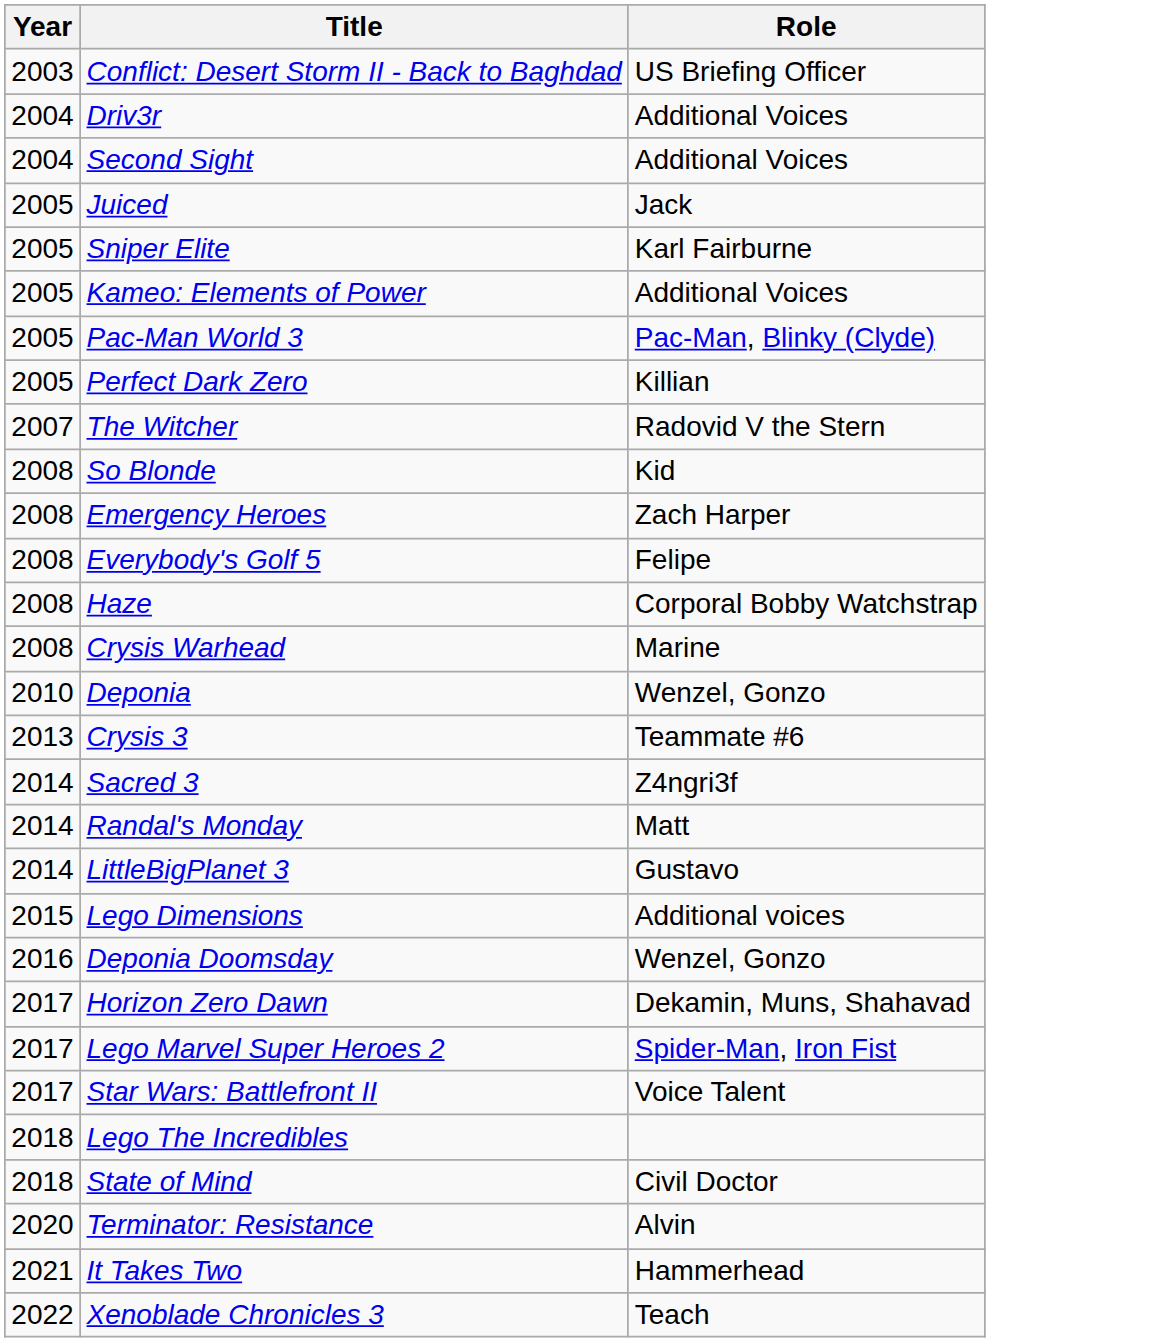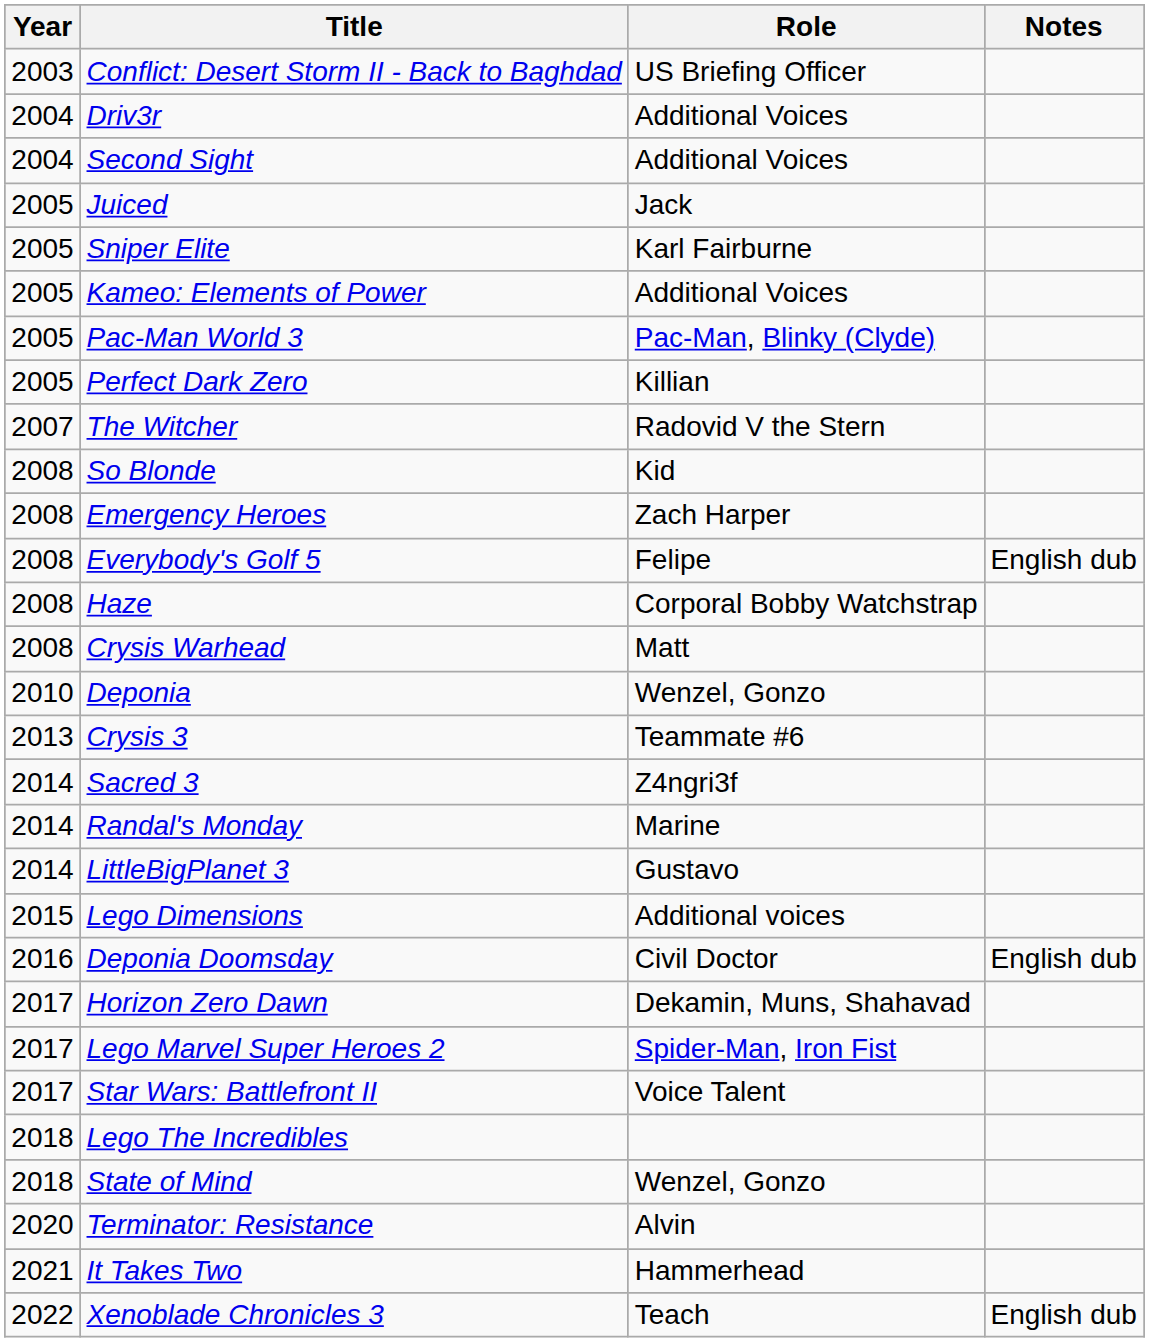+ column: Notes | English dub | English dub | English dub
Crysis Warhead | Role: Marine -> Matt
Randal's Monday | Role: Matt -> Marine
Deponia Doomsday | Role: Wenzel, Gonzo -> Civil Doctor
State of Mind | Role: Civil Doctor -> Wenzel, Gonzo
